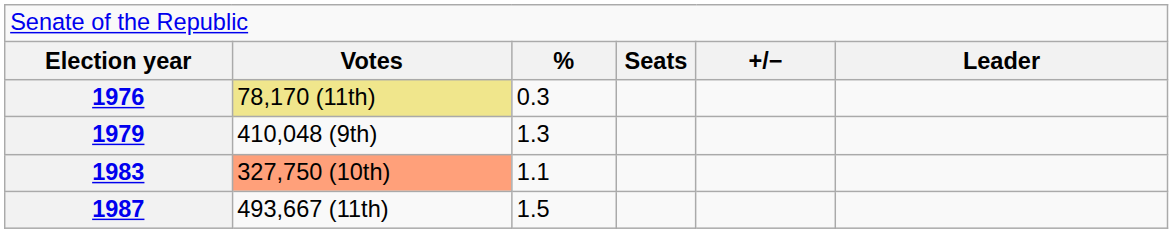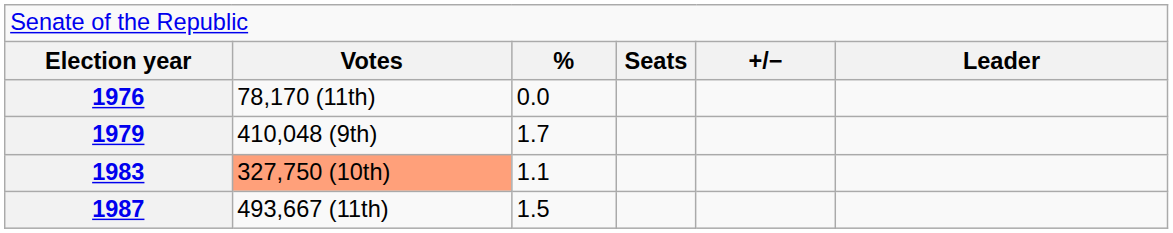1976 | column 2: khaki background -> no background
1976 | column 3: 0.3 -> 0.0
1979 | column 3: 1.3 -> 1.7
